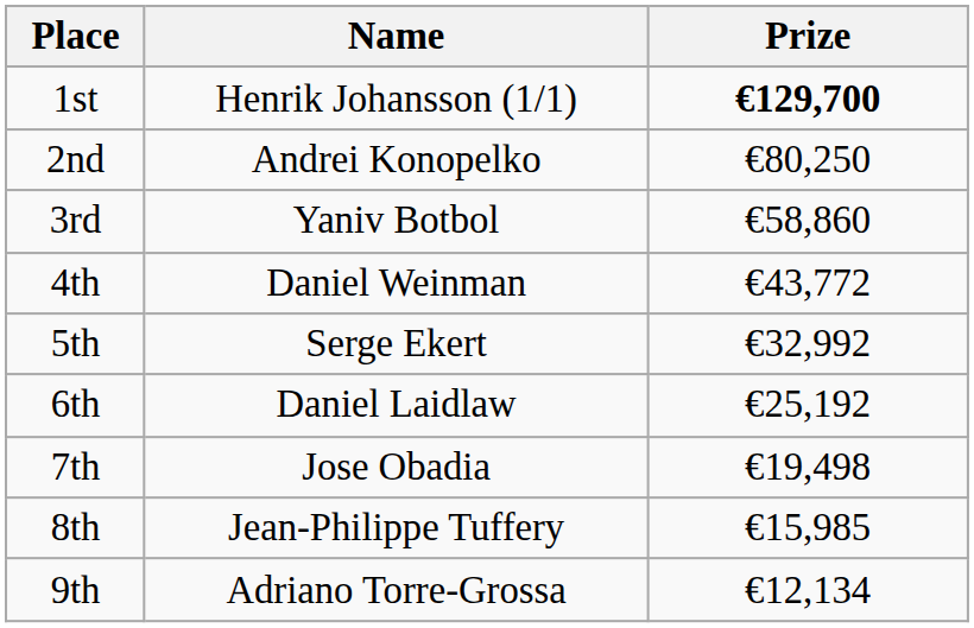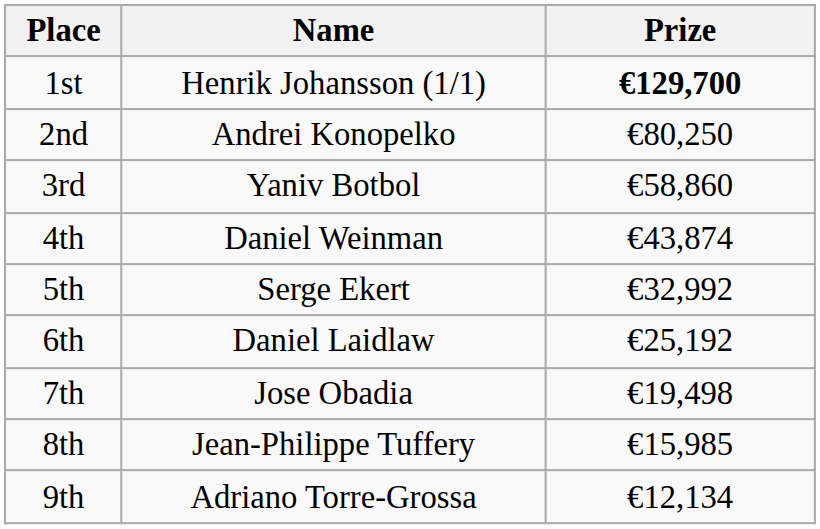4th | Prize: €43,772 -> €43,874
